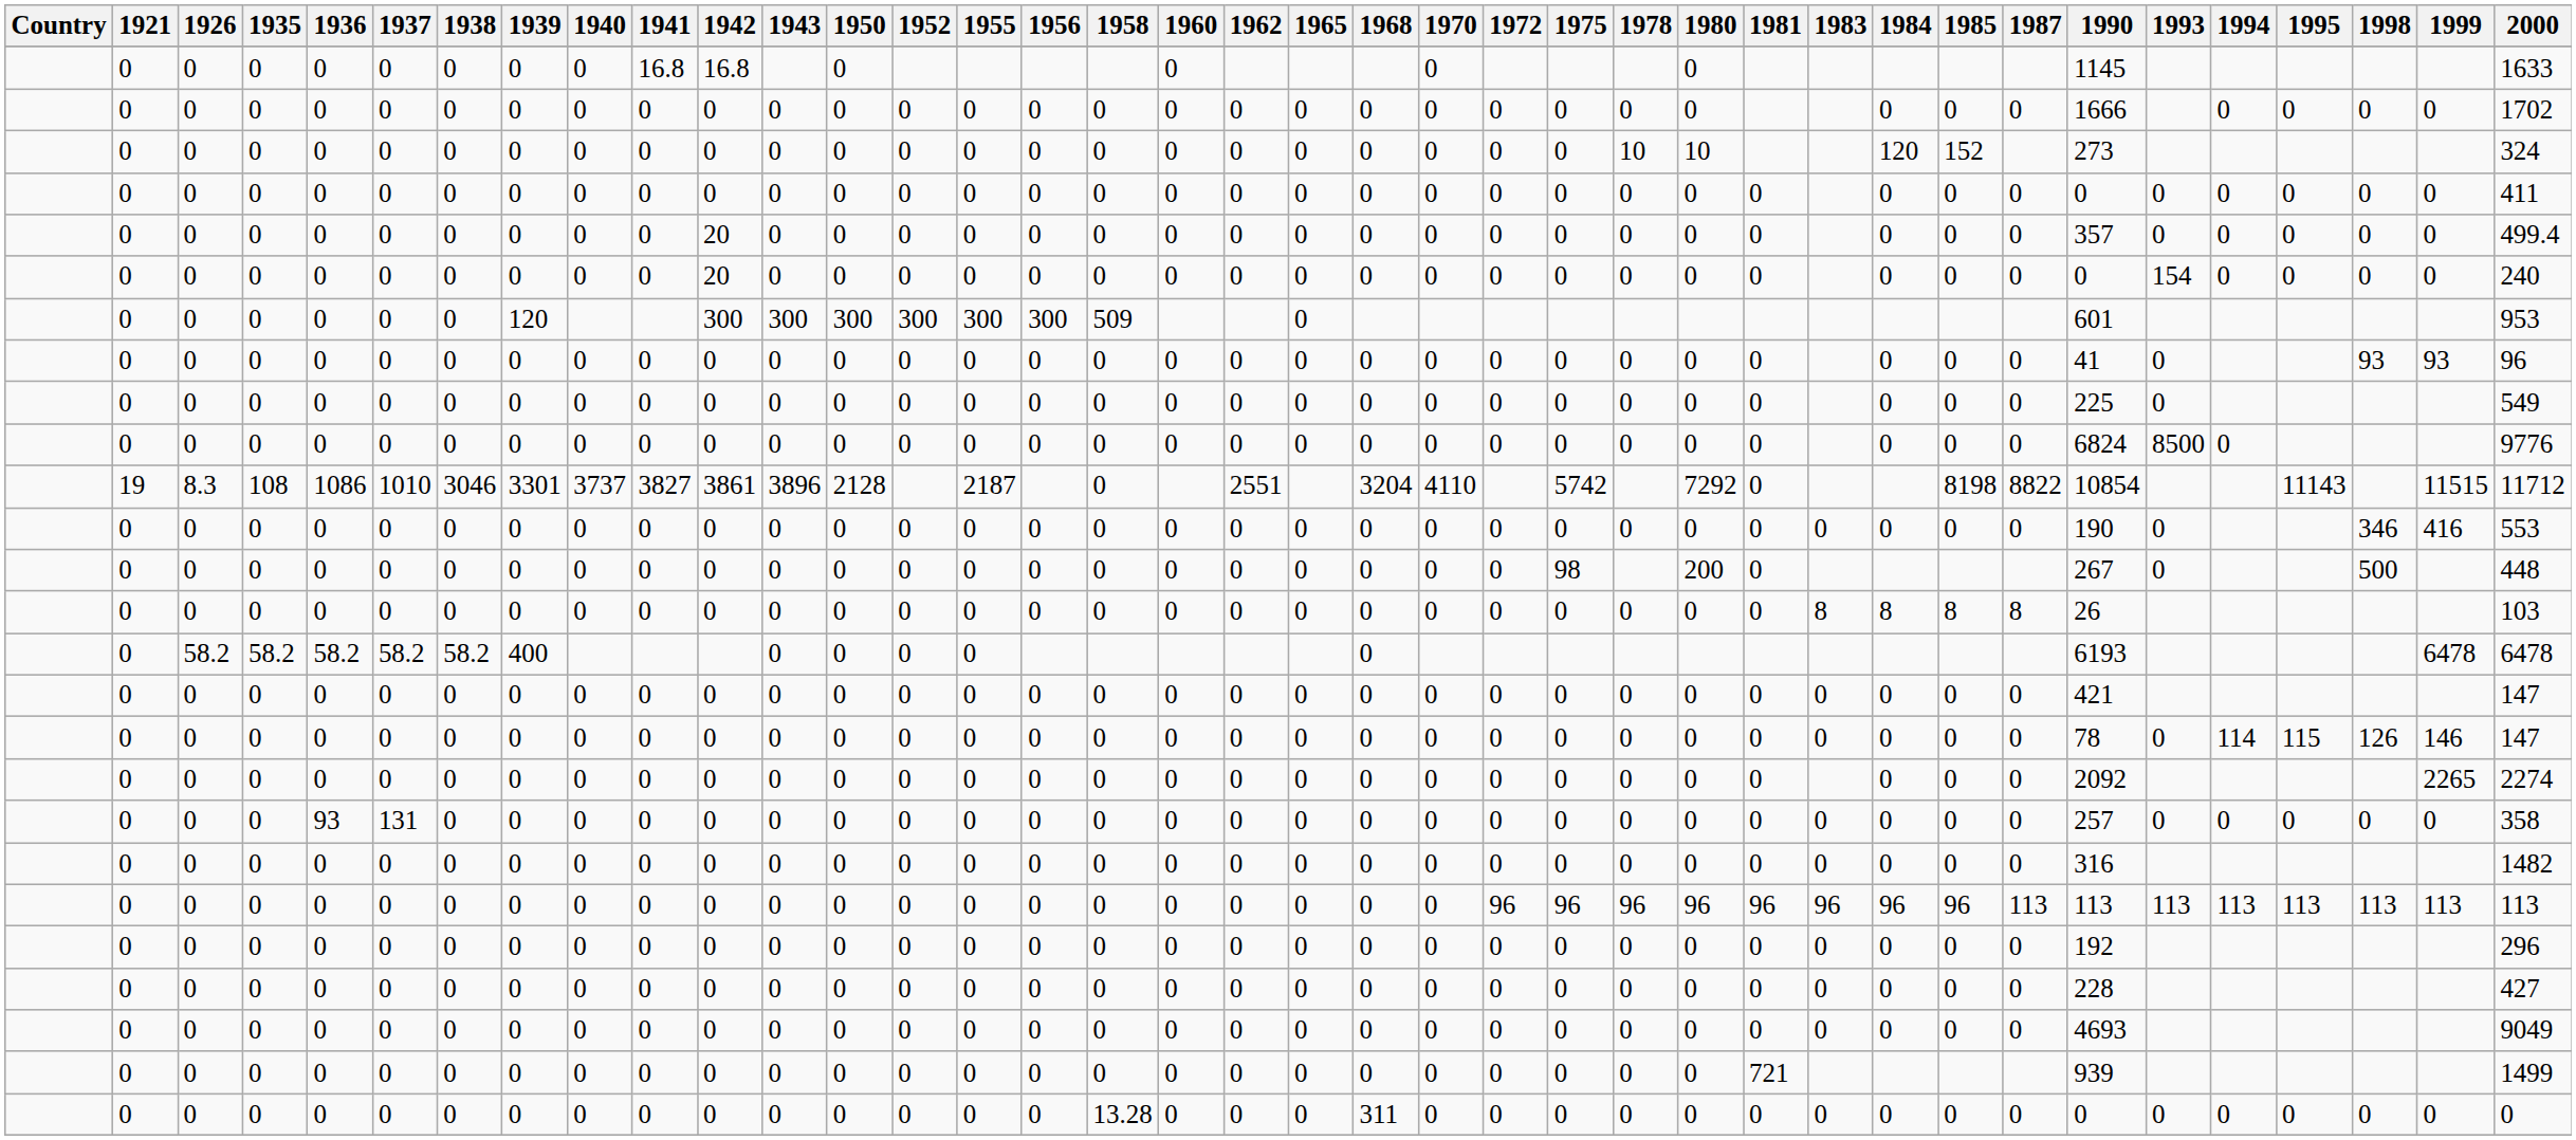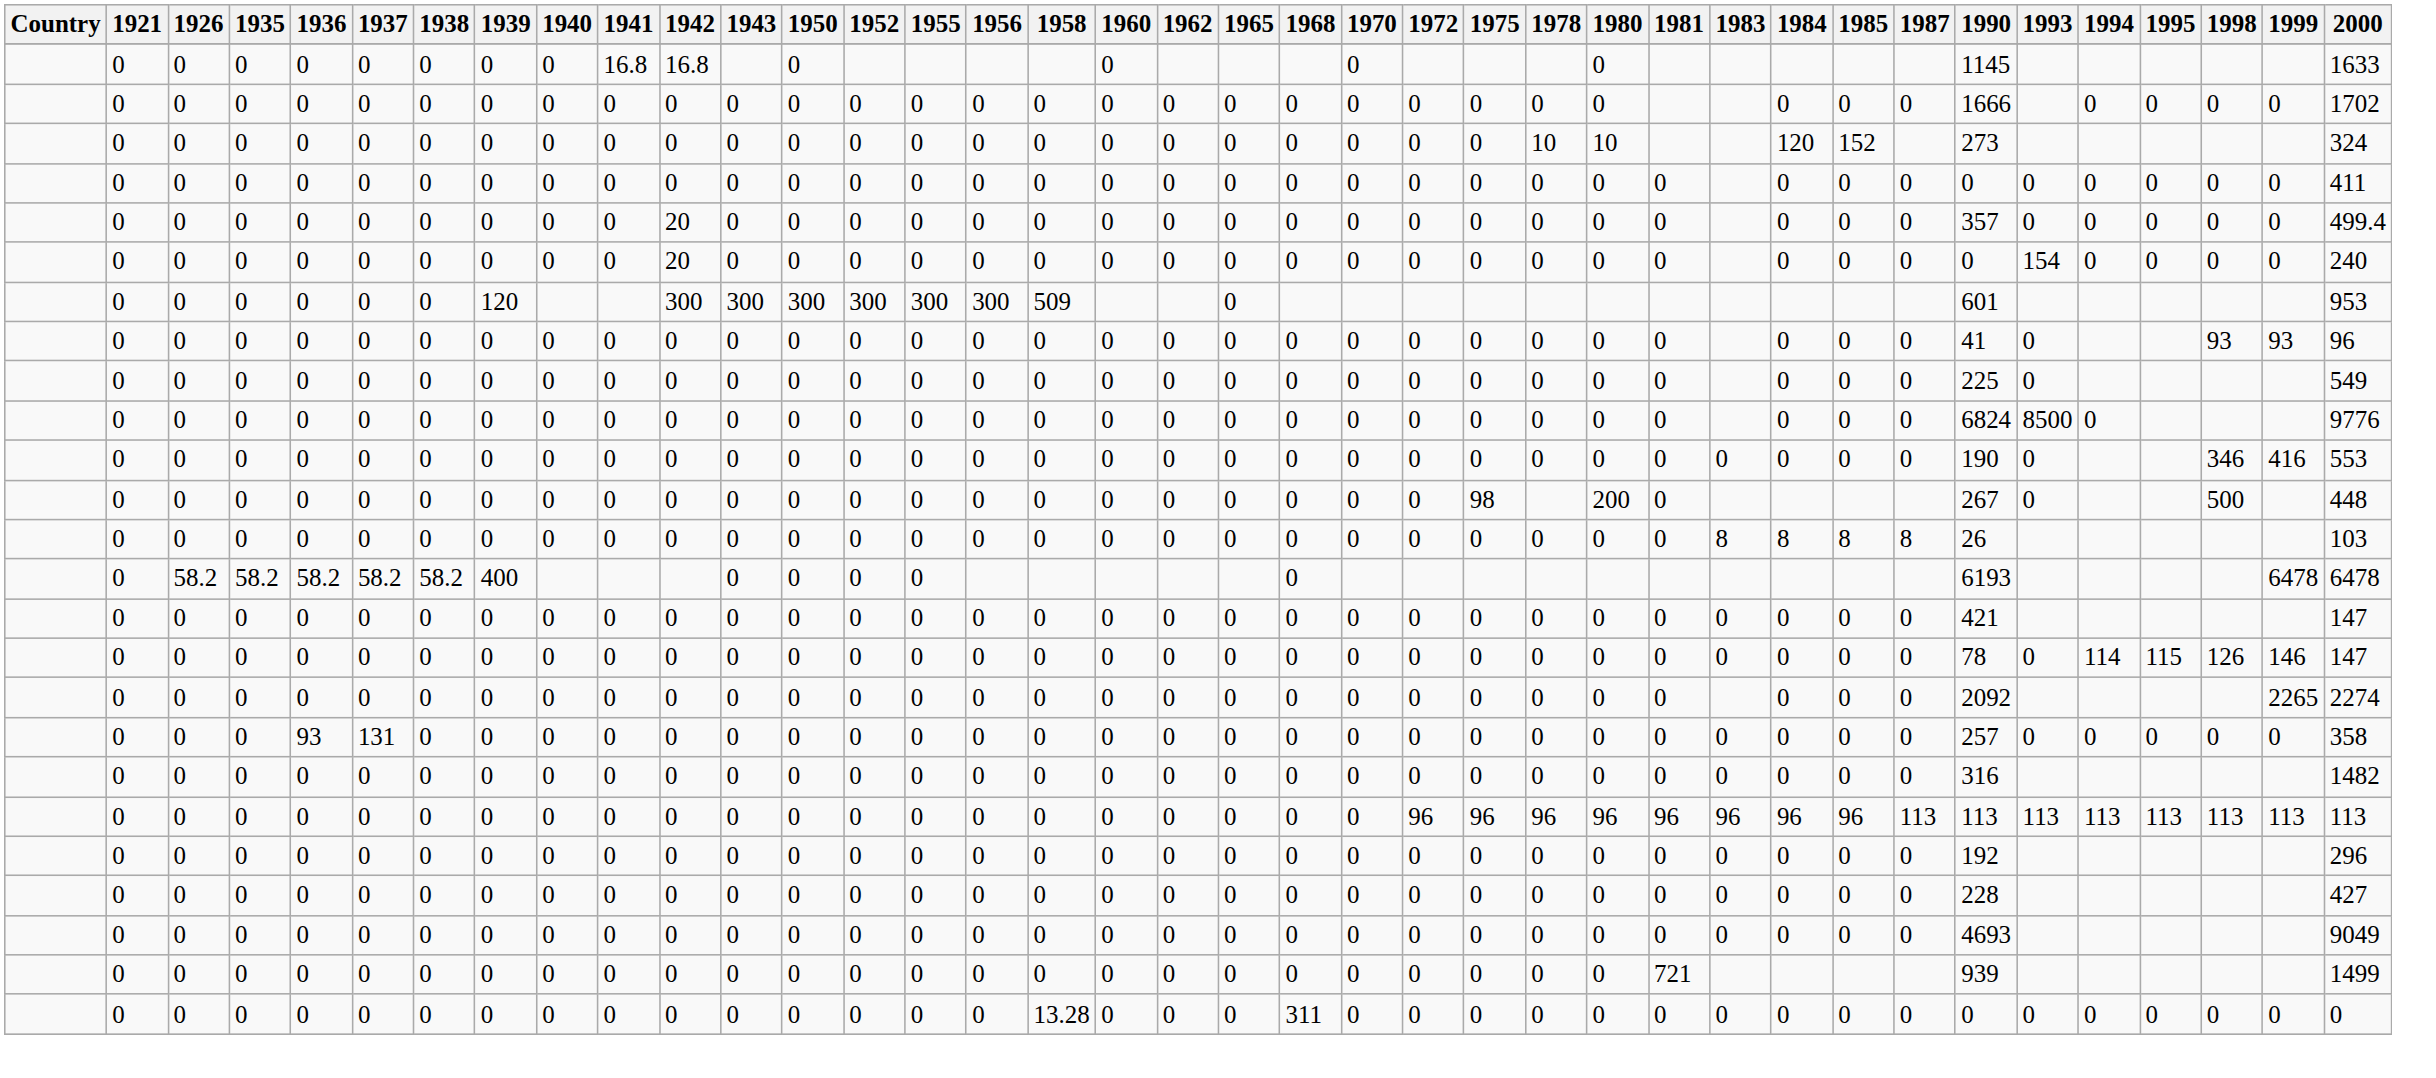- row: 19 | 8.3 | 108 | 1086 | 1010 | 3046 | 3301 | 3737 | 3827 | 3861 | 3896 | 2128 | 2187 | 0 | 2551 | 3204 | 4110 | 5742 | 7292 | 0 | 8198 | 8822 | 10854 | 11143 | 11515 | 11712
